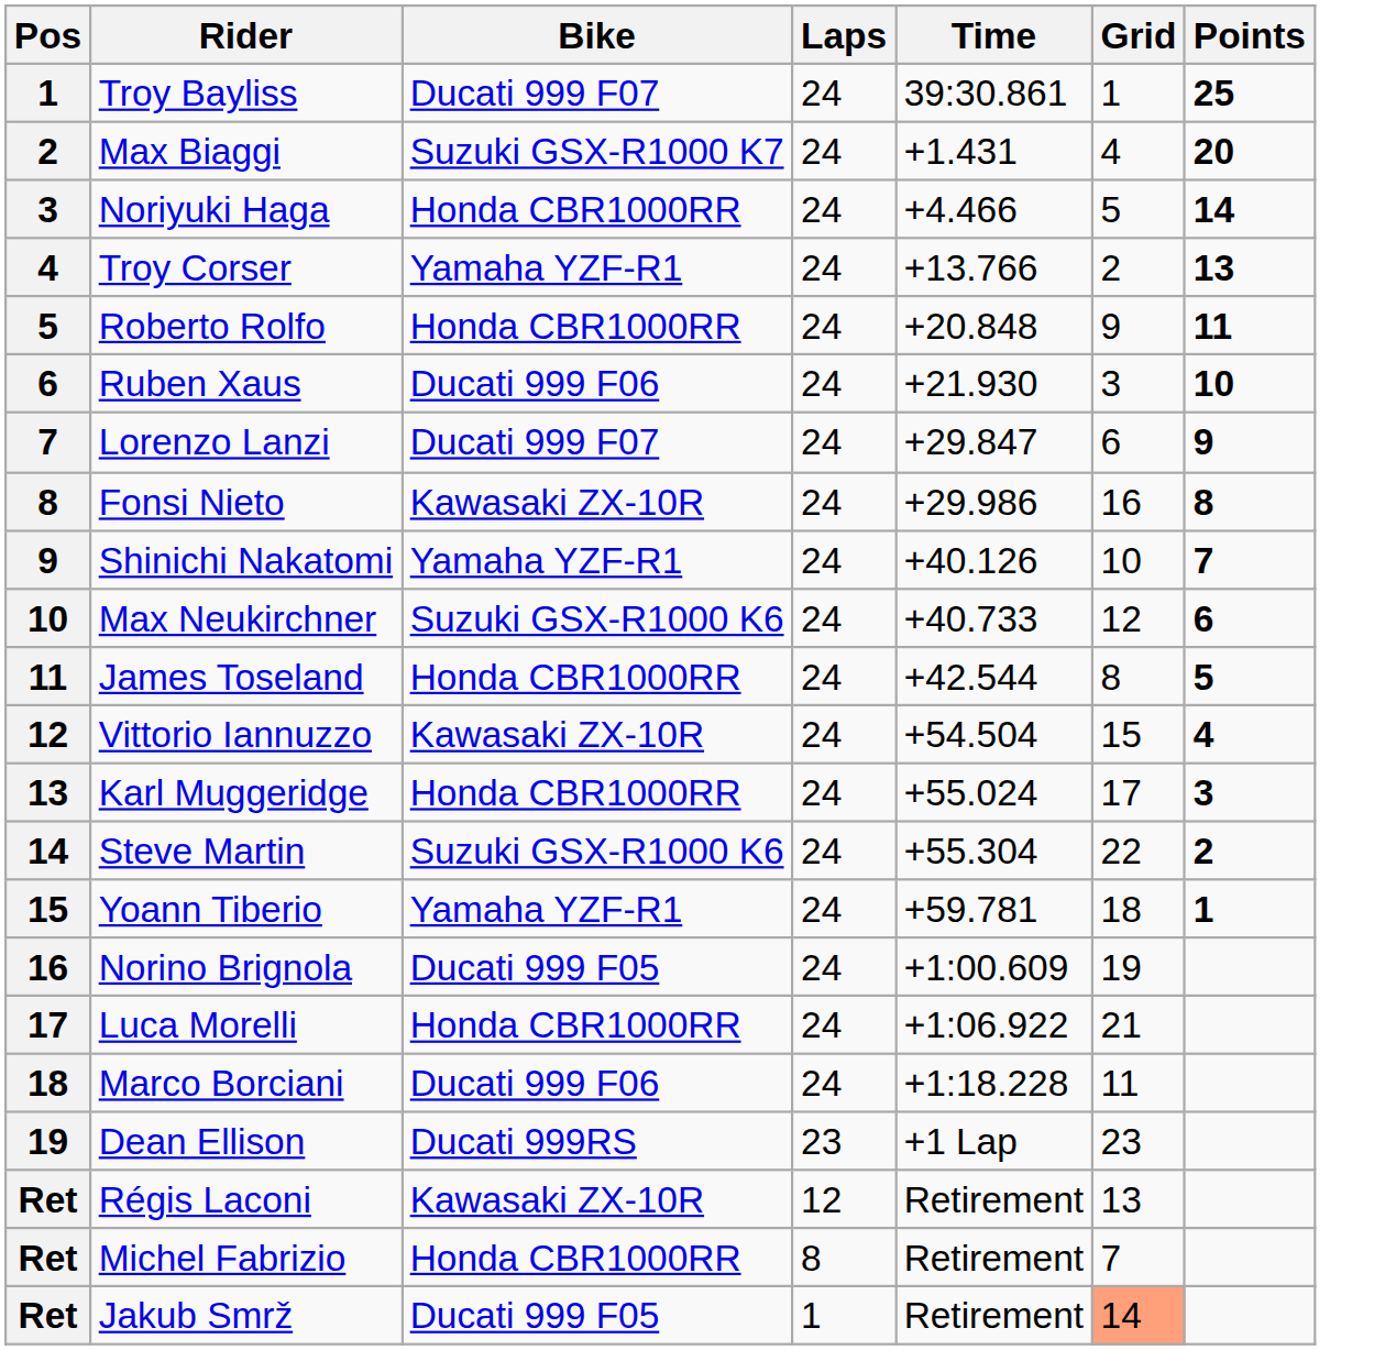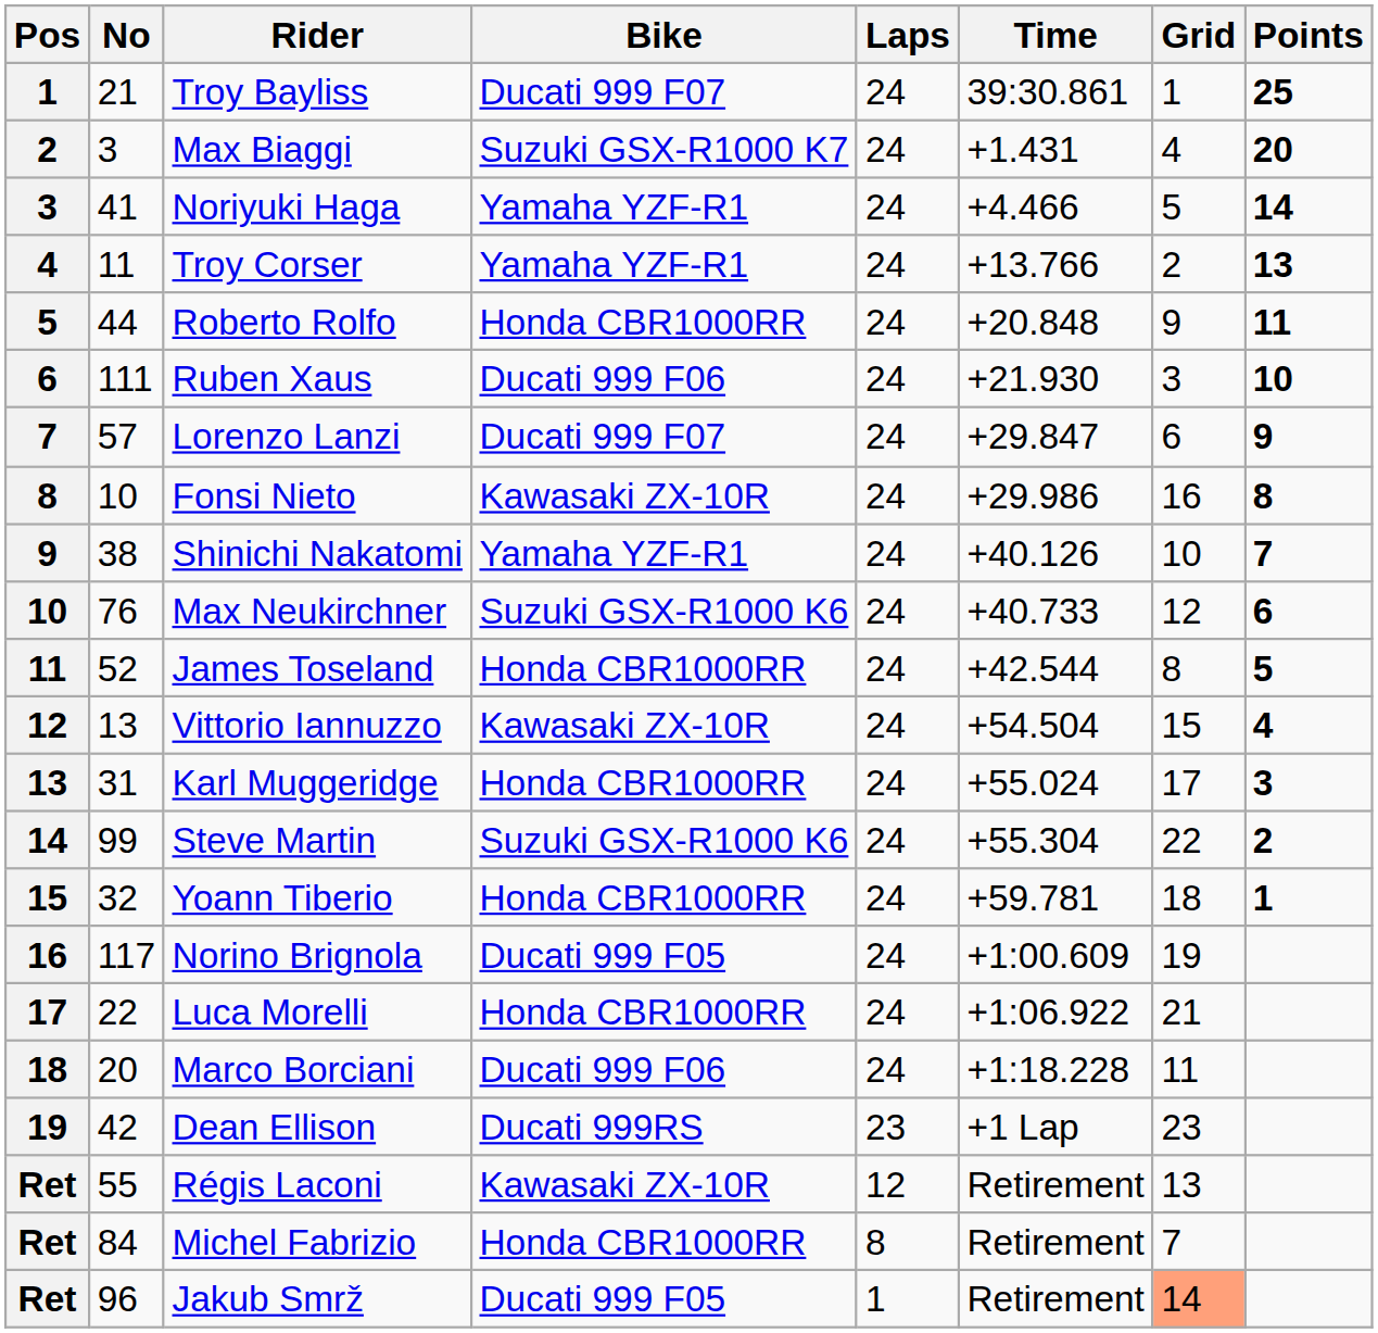+ column: No | 21 | 3 | 41 | 11 | 44 | 111 | 57 | 10 | 38 | 76 | 52 | 13 | 31 | 99 | 32 | 117 | 22 | 20 | 42 | 55 | 84 | 96
Noriyuki Haga | Bike: Honda CBR1000RR -> Yamaha YZF-R1
Yoann Tiberio | Bike: Yamaha YZF-R1 -> Honda CBR1000RR
